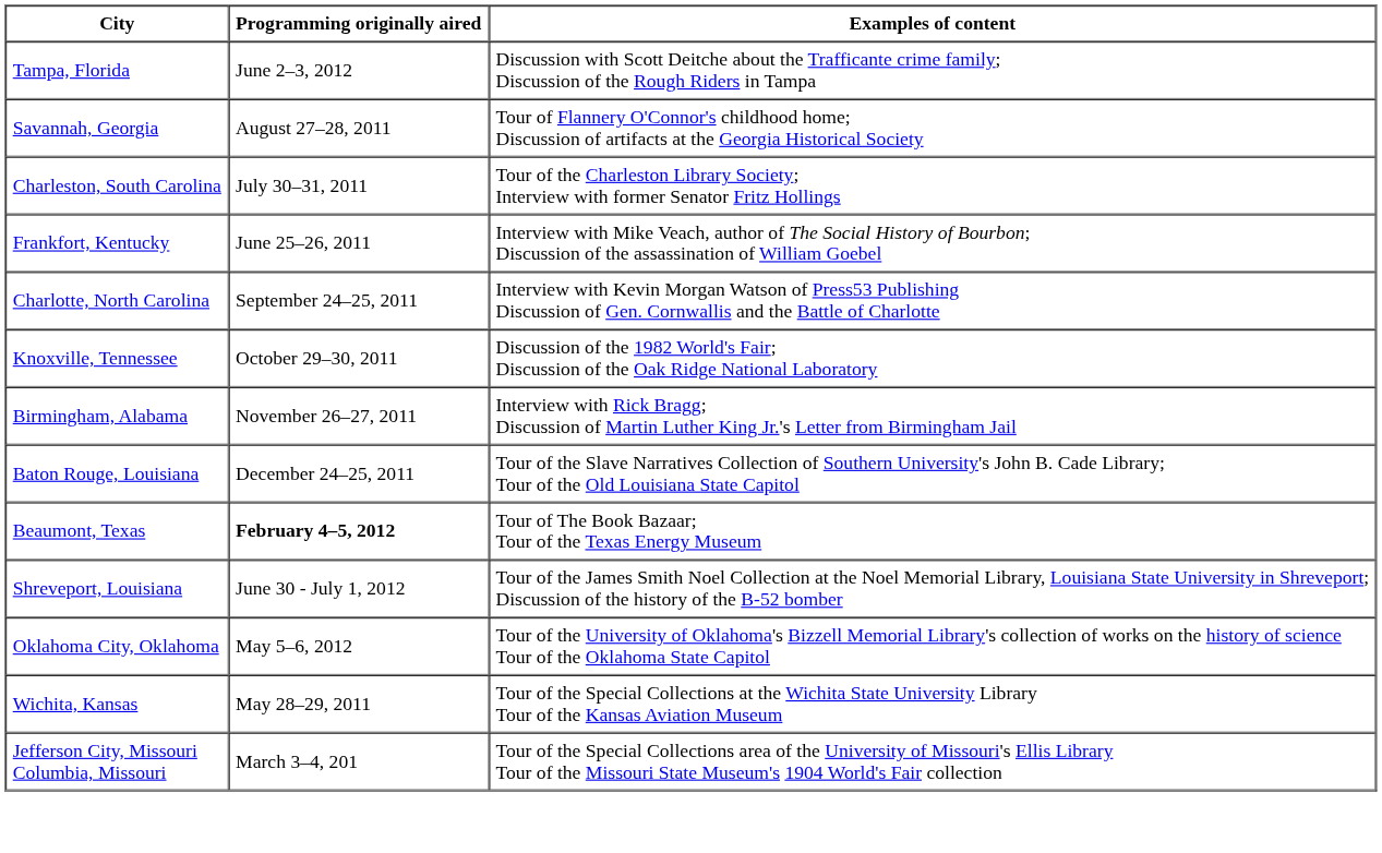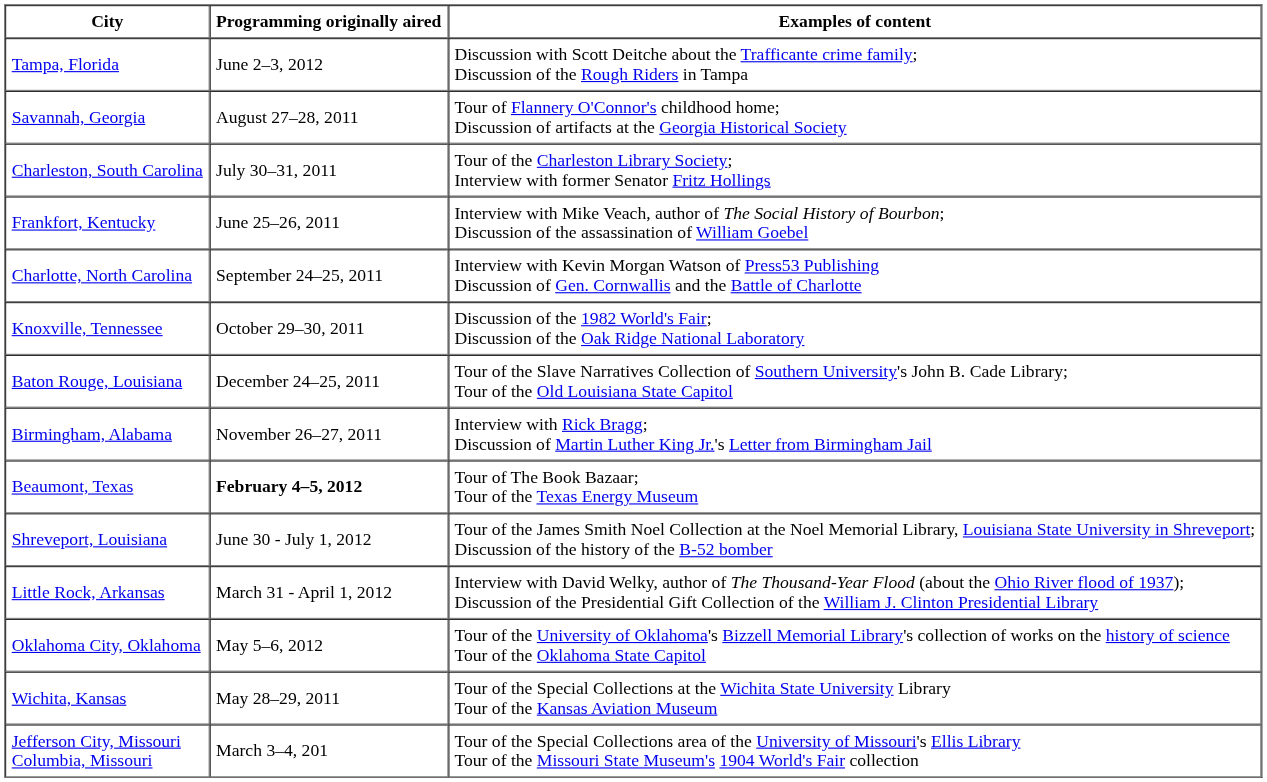rows swapped: Birmingham, Alabama <-> Baton Rouge, Louisiana
+ row: Little Rock, Arkansas | March 31 - April 1, 2012 | Interview with David Welky, author of The Thousand-Year Flood (about the Ohio River flood of 1937); Discussion of the Presidential Gift Collection of the William J. Clinton Presidential Library
